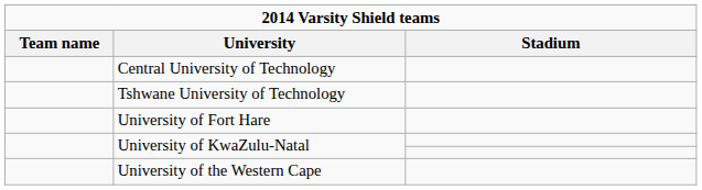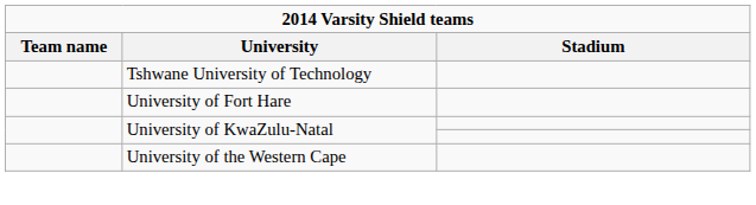- row: Central University of Technology
